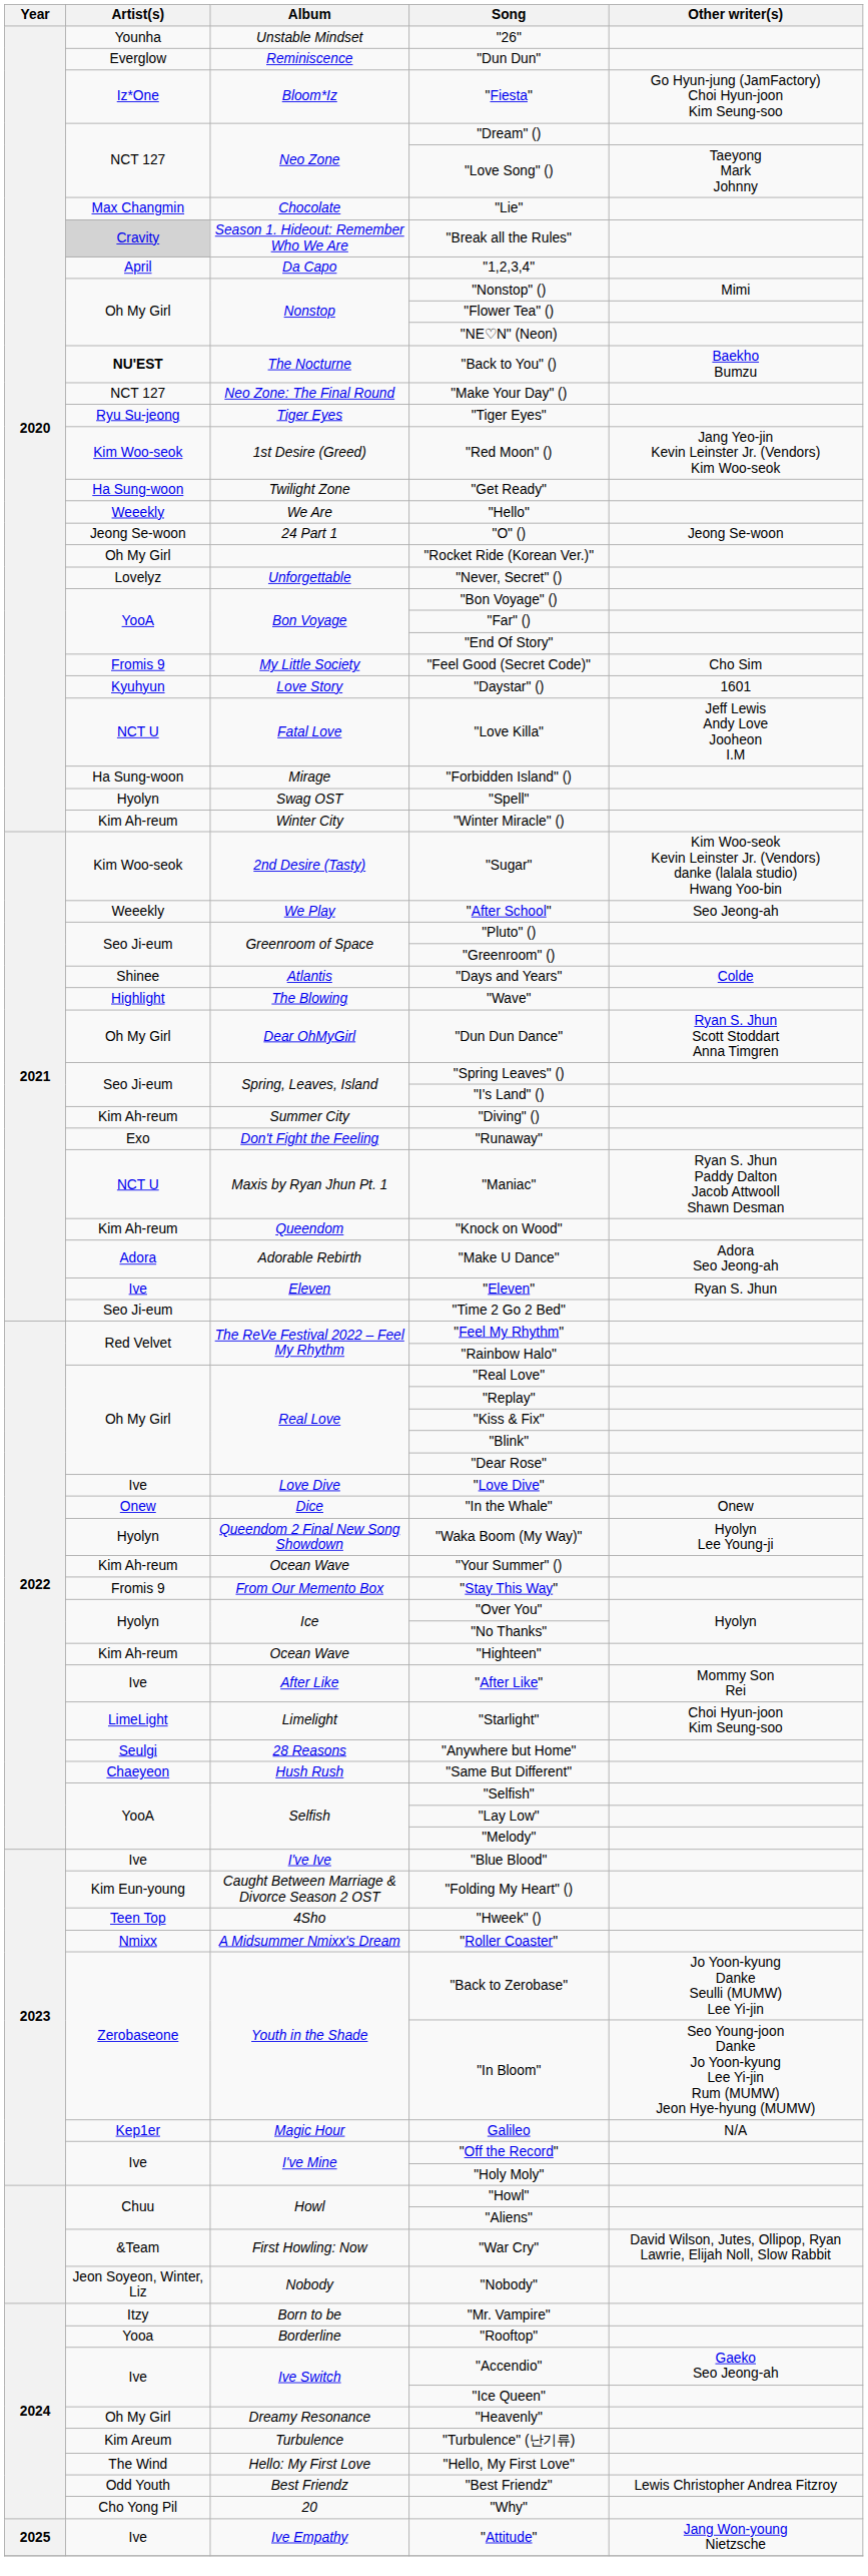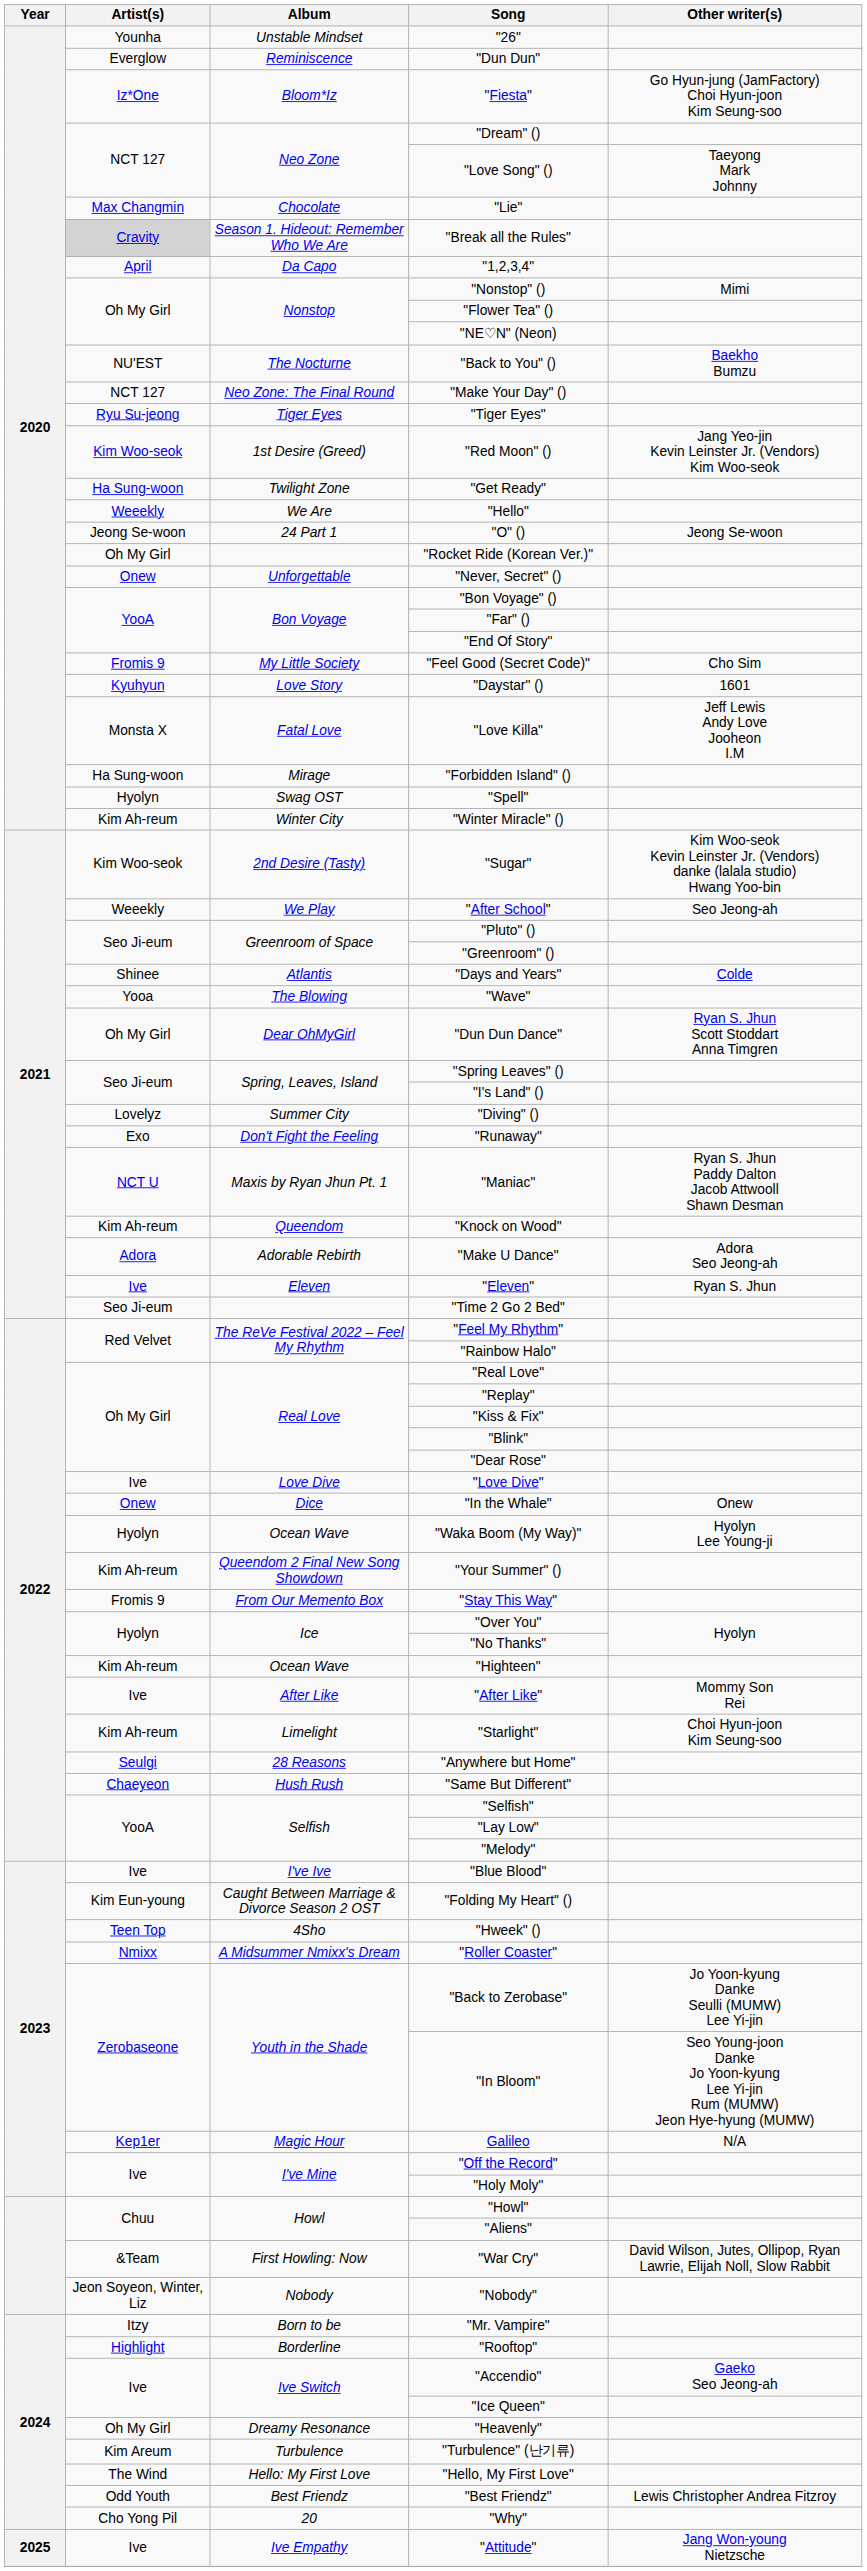"Back to You" () | Artist(s): bold -> normal
"Never, Secret" () | Artist(s): Lovelyz -> Onew
"Love Killa" | Artist(s): NCT U -> Monsta X
"Wave" | Artist(s): Highlight -> Yooa
"Diving" () | Artist(s): Kim Ah-reum -> Lovelyz
"Waka Boom (My Way)" | Album: Queendom 2 Final New Song Showdown -> Ocean Wave
"Your Summer" () | Album: Ocean Wave -> Queendom 2 Final New Song Showdown
"Starlight" | Artist(s): LimeLight -> Kim Ah-reum
"Rooftop" | Artist(s): Yooa -> Highlight
